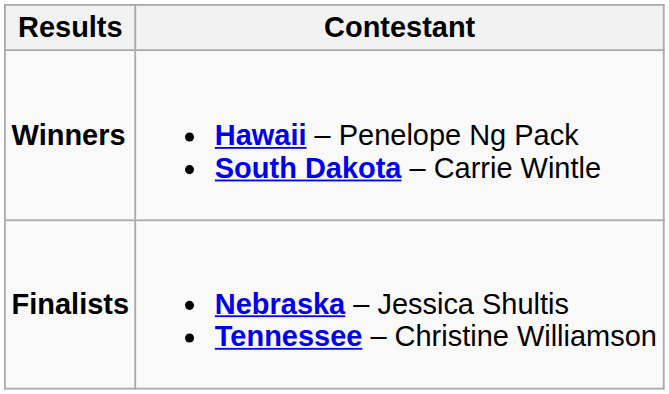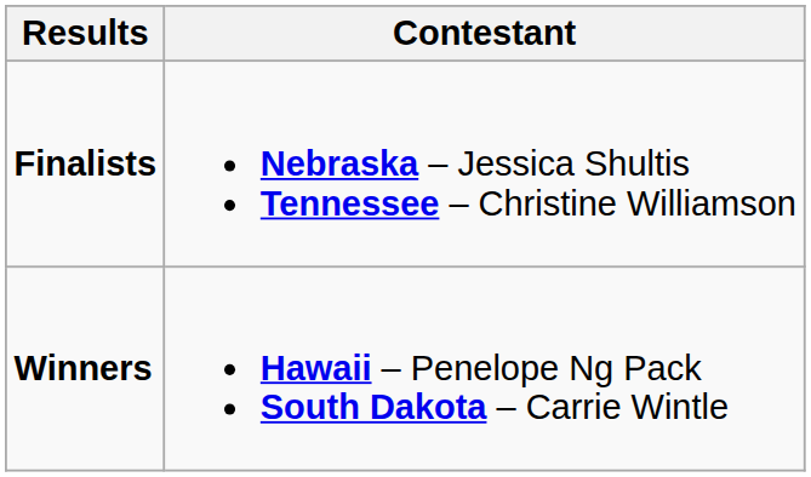rows swapped: Winners <-> Finalists
